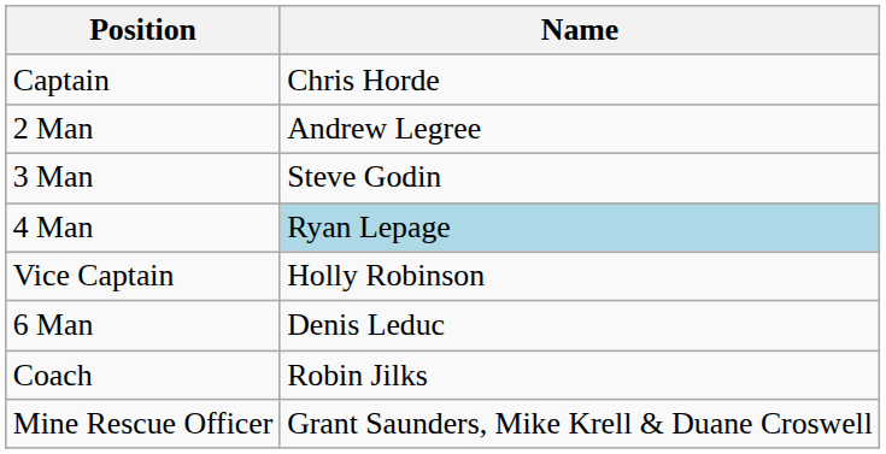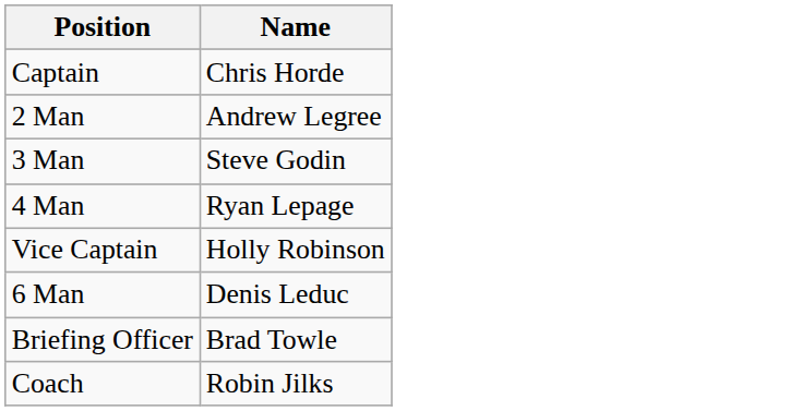4 Man | Name: lightblue background -> no background
+ row: Briefing Officer | Brad Towle
- row: Mine Rescue Officer | Grant Saunders, Mike Krell & Duane Croswell
